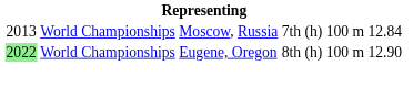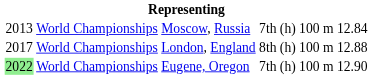+ row: 2017 | World Championships | London, England | 8th (h) | 100 m | 12.88
Eugene, Oregon | column 4: 8th (h) -> 7th (h)
